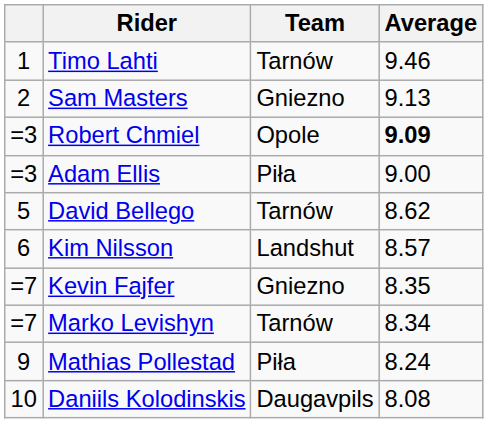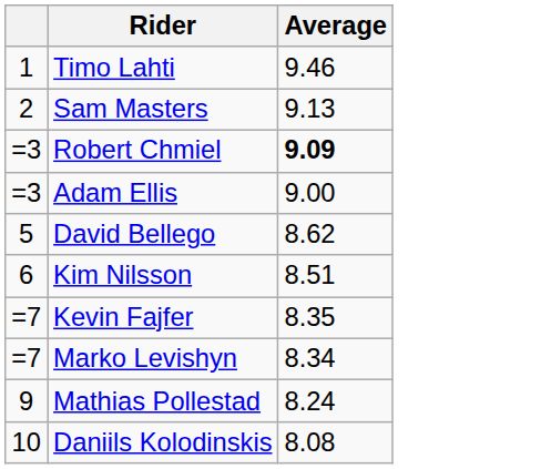- column: Team | Tarnów | Gniezno | Opole | Piła | Tarnów | Landshut | Gniezno | Tarnów | Piła | Daugavpils
Kim Nilsson | Average: 8.57 -> 8.51
